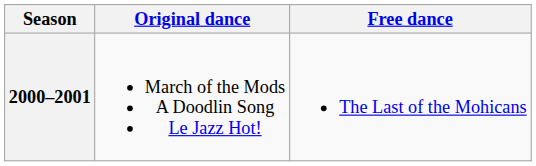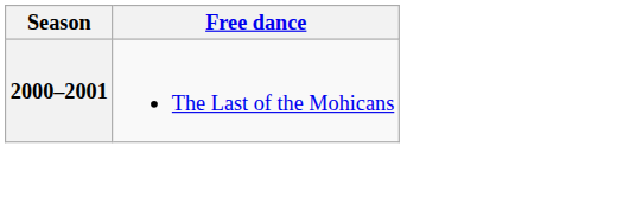- column: Original dance | March of the Mods A Doodlin Song Le Jazz Hot!
